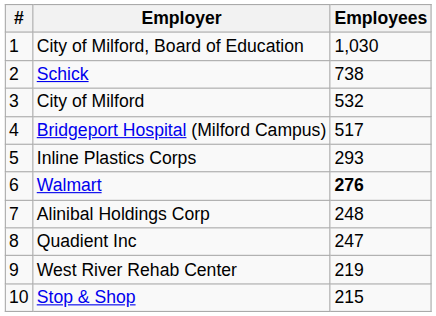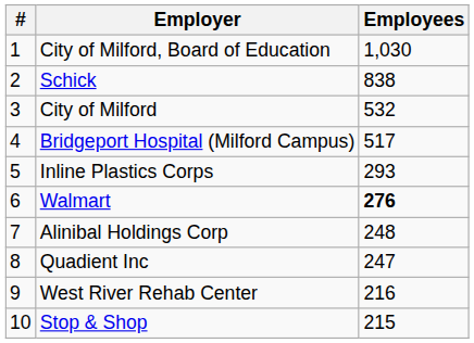Schick | Employees: 738 -> 838
West River Rehab Center | Employees: 219 -> 216
